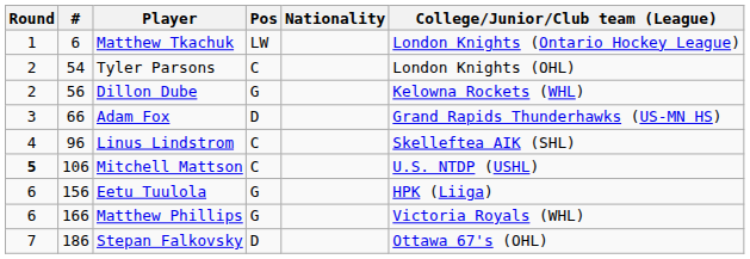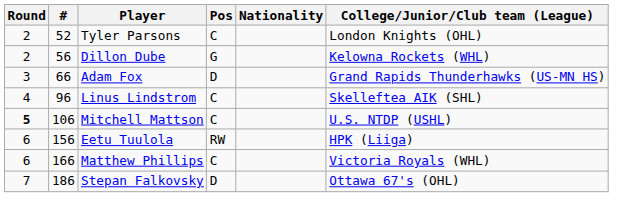- row: 1 | 6 | Matthew Tkachuk | LW | London Knights (Ontario Hockey League)
Tyler Parsons | #: 54 -> 52
Eetu Tuulola | Pos: G -> RW
Matthew Phillips | Pos: G -> C
